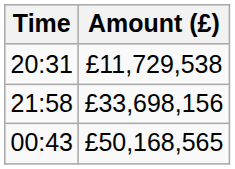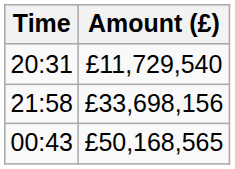20:31 | Amount (£): £11,729,538 -> £11,729,540
